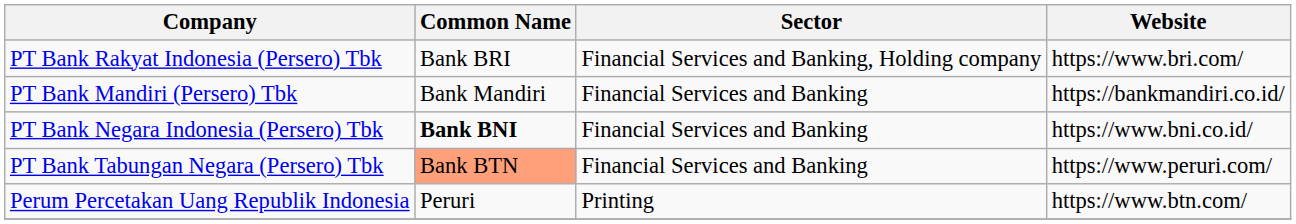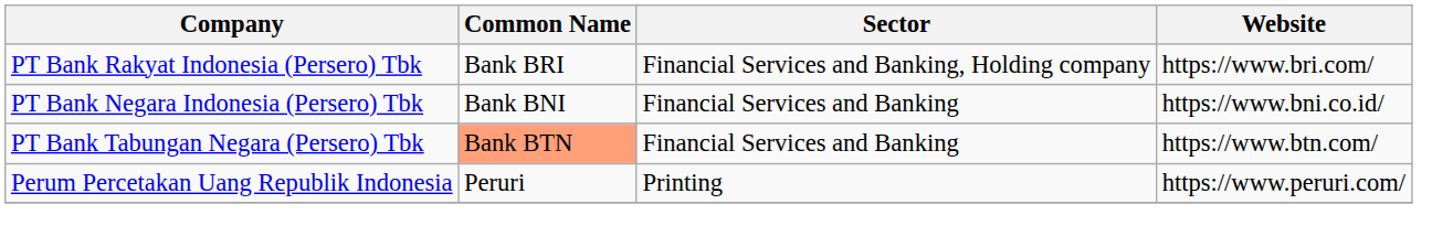- row: PT Bank Mandiri (Persero) Tbk | Bank Mandiri | Financial Services and Banking | https://bankmandiri.co.id/
PT Bank Negara Indonesia (Persero) Tbk | Common Name: bold -> normal
PT Bank Tabungan Negara (Persero) Tbk | Website: https://www.peruri.com/ -> https://www.btn.com/
Perum Percetakan Uang Republik Indonesia | Website: https://www.btn.com/ -> https://www.peruri.com/
